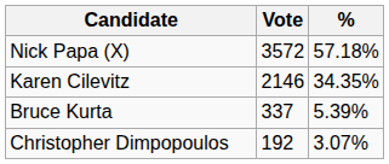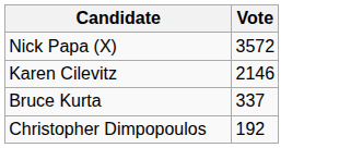- column: % | 57.18% | 34.35% | 5.39% | 3.07%
